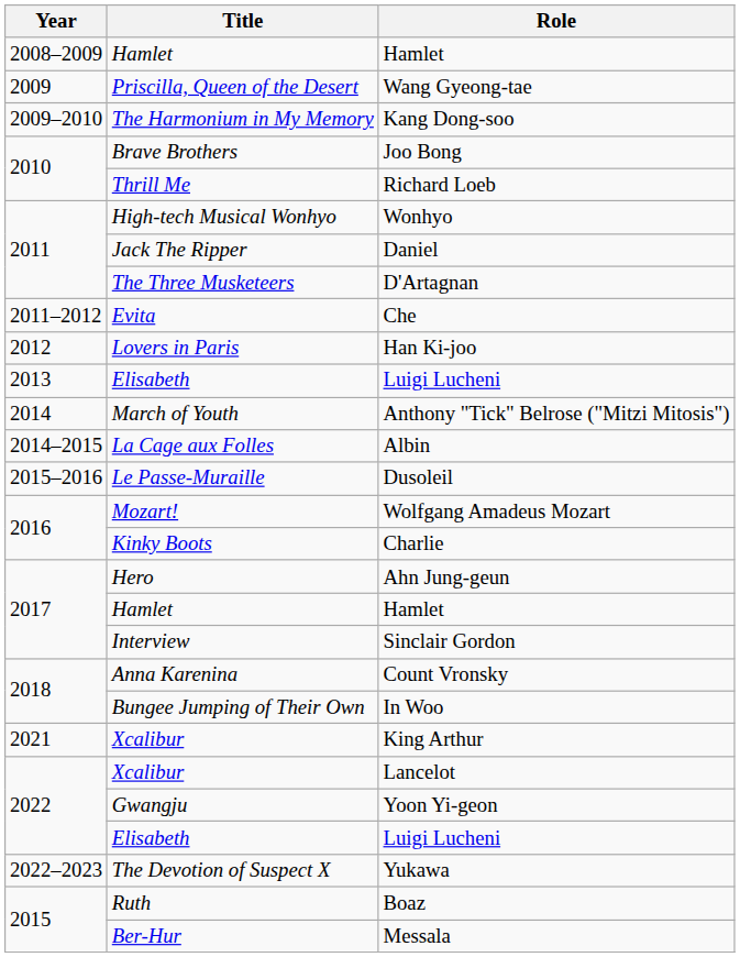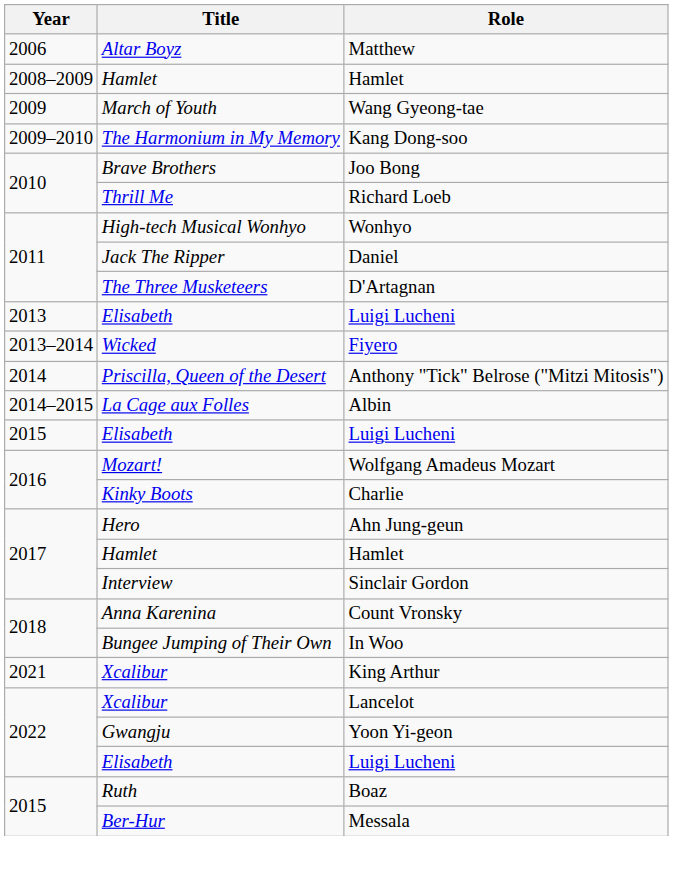+ row: 2006 | Altar Boyz | Matthew
Wang Gyeong-tae | Title: Priscilla, Queen of the Desert -> March of Youth
- row: 2011–2012 | Evita | Che
- row: 2012 | Lovers in Paris | Han Ki-joo
+ row: 2013–2014 | Wicked | Fiyero
Anthony "Tick" Belrose ("Mitzi Mitosis") | Title: March of Youth -> Priscilla, Queen of the Desert
+ row: 2015 | Elisabeth | Luigi Lucheni
- row: 2015–2016 | Le Passe-Muraille | Dusoleil
- row: 2022–2023 | The Devotion of Suspect X | Yukawa
